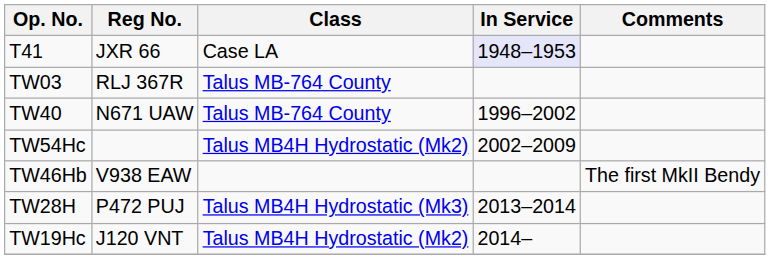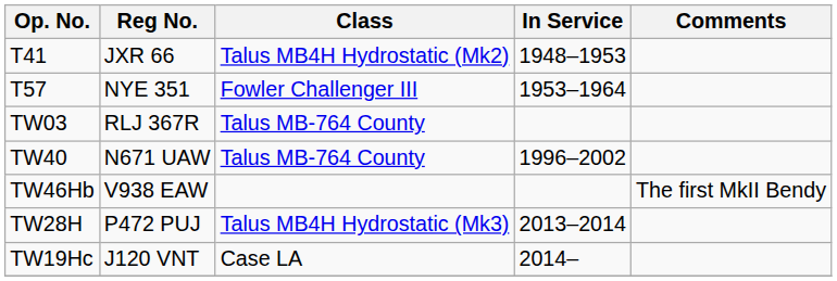T41 | Class: Case LA -> Talus MB4H Hydrostatic (Mk2)
T41 | In Service: lavender background -> no background
+ row: T57 | NYE 351 | Fowler Challenger III | 1953–1964
- row: TW54Hc | Talus MB4H Hydrostatic (Mk2) | 2002–2009
TW19Hc | Class: Talus MB4H Hydrostatic (Mk2) -> Case LA
